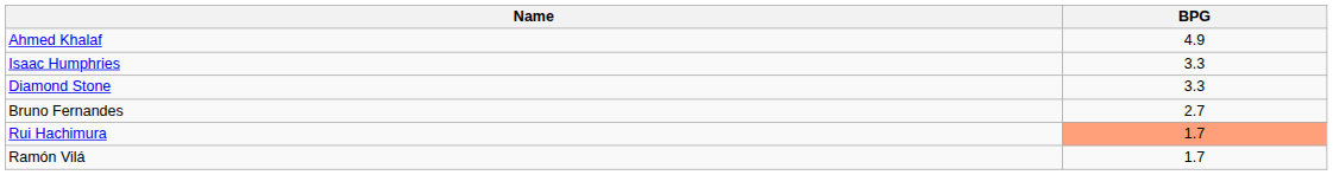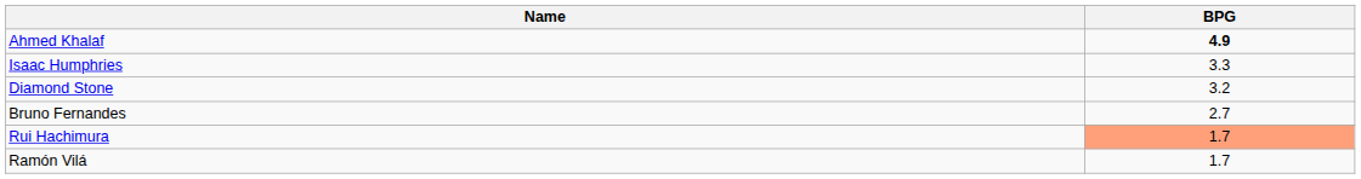Ahmed Khalaf | BPG: normal -> bold
Diamond Stone | BPG: 3.3 -> 3.2
